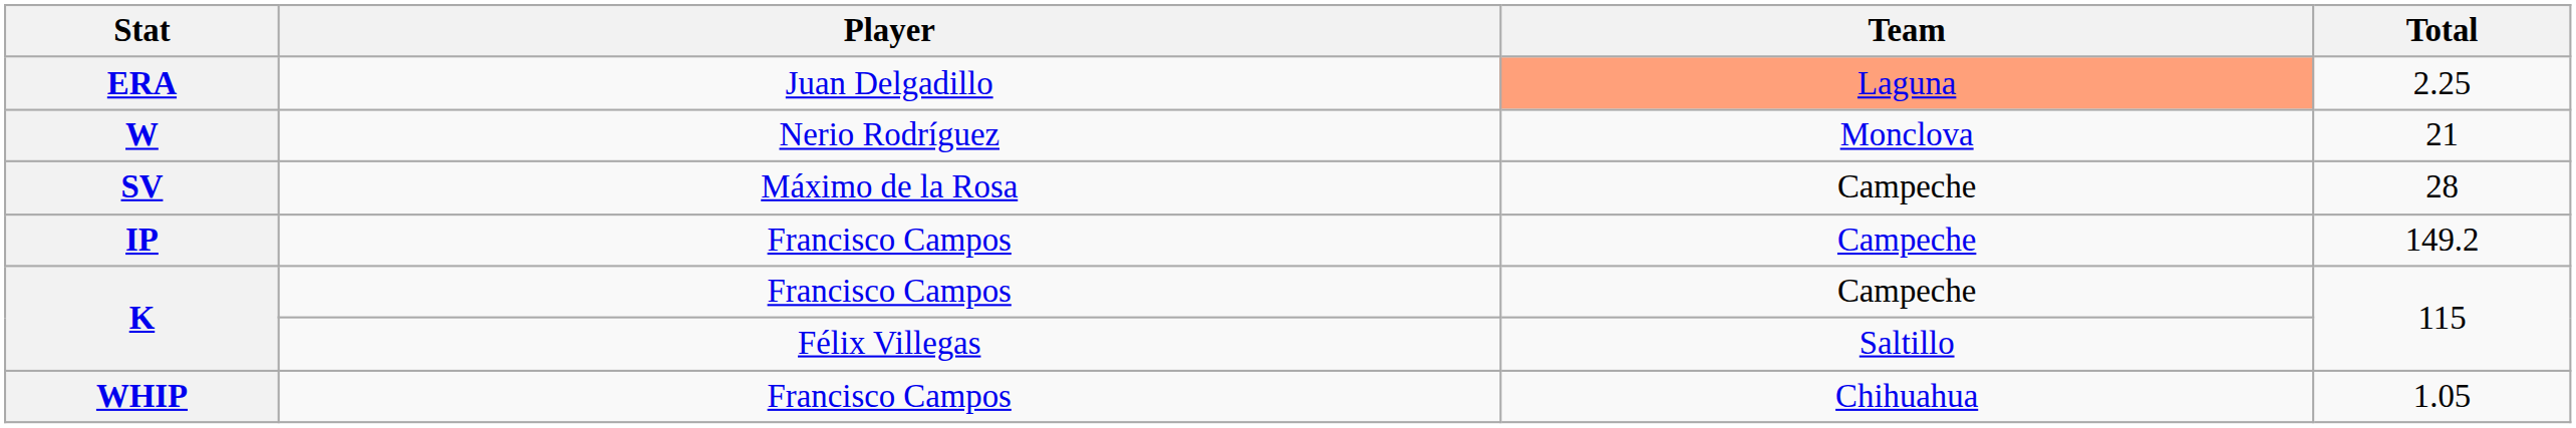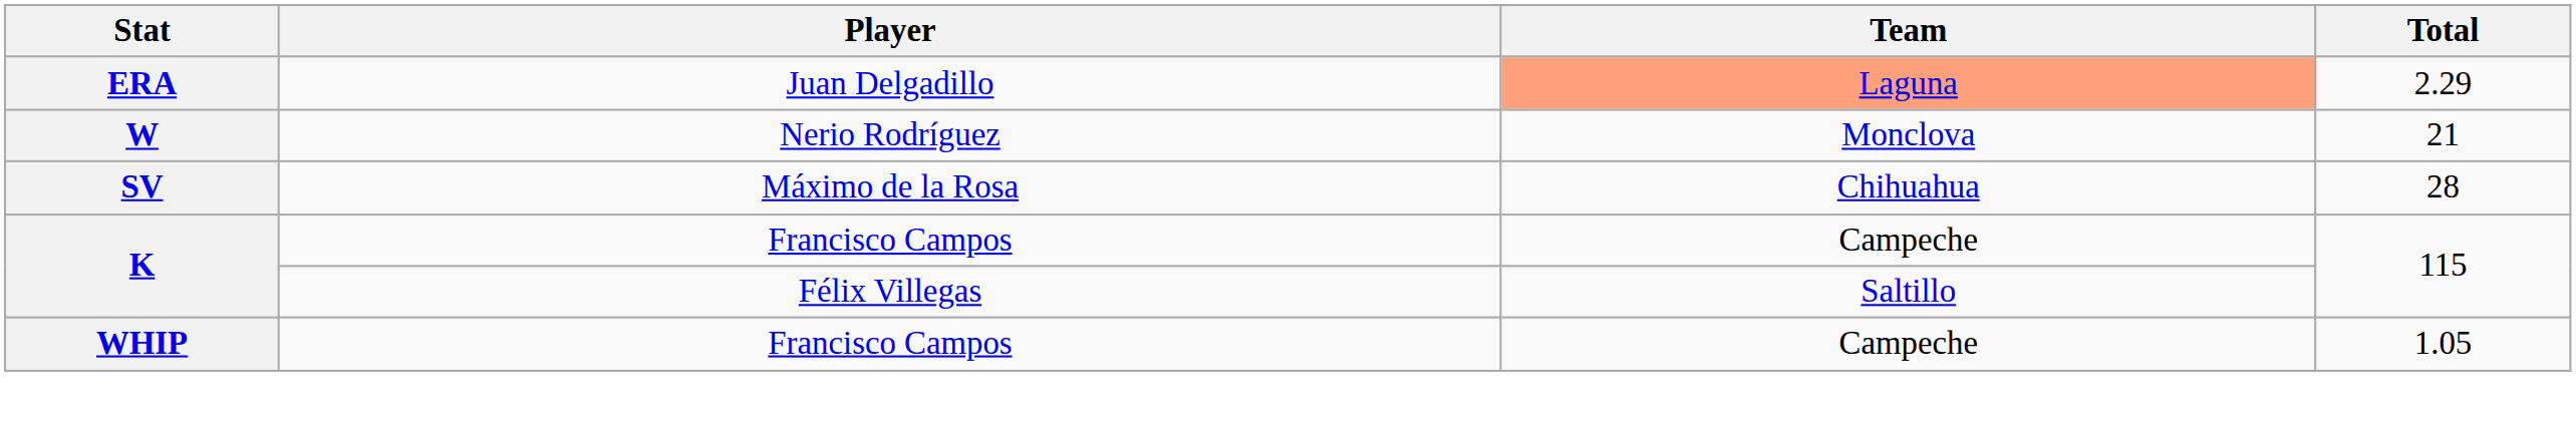ERA | Total: 2.25 -> 2.29
SV | Team: Campeche -> Chihuahua
- row: IP | Francisco Campos | Campeche | 149.2
WHIP | Team: Chihuahua -> Campeche
